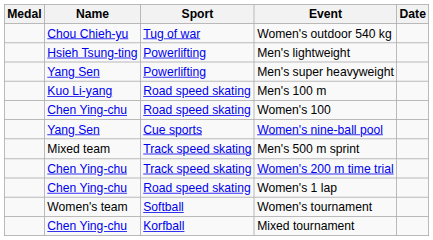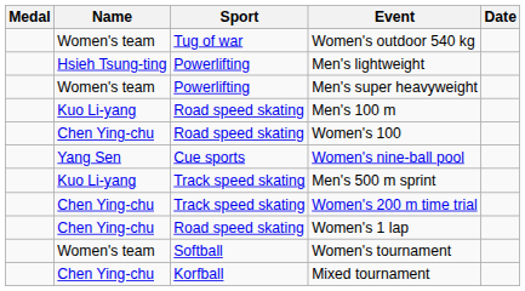Women's outdoor 540 kg | Name: Chou Chieh-yu -> Women's team
Men's super heavyweight | Name: Yang Sen -> Women's team
Men's 500 m sprint | Name: Mixed team -> Kuo Li-yang
